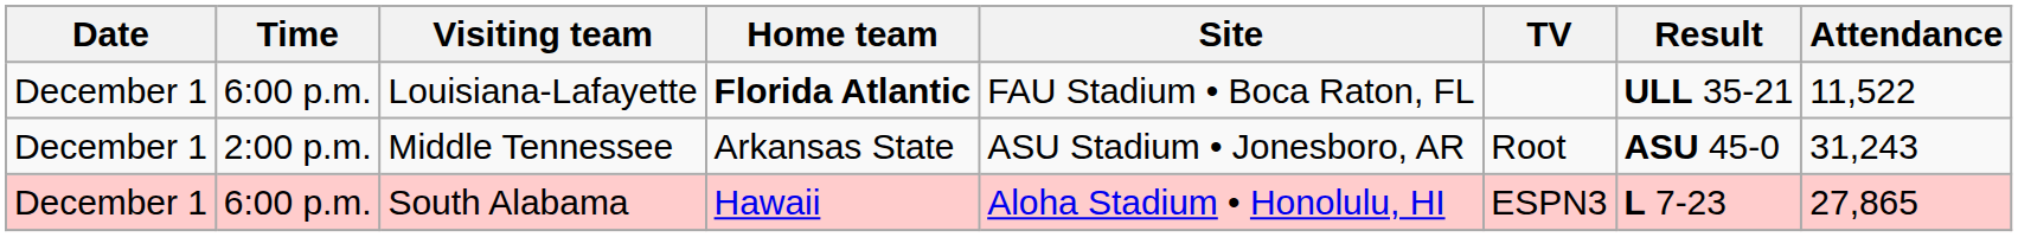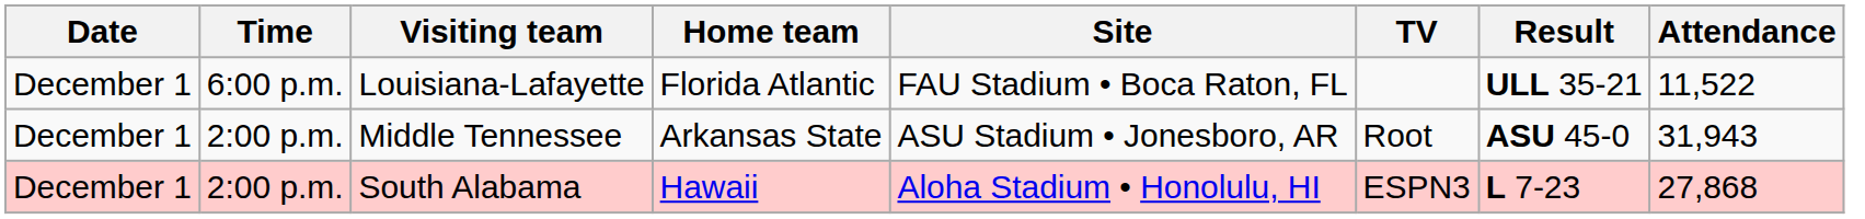Louisiana-Lafayette | Home team: bold -> normal
Middle Tennessee | Attendance: 31,243 -> 31,943
South Alabama | Time: 6:00 p.m. -> 2:00 p.m.
South Alabama | Attendance: 27,865 -> 27,868
